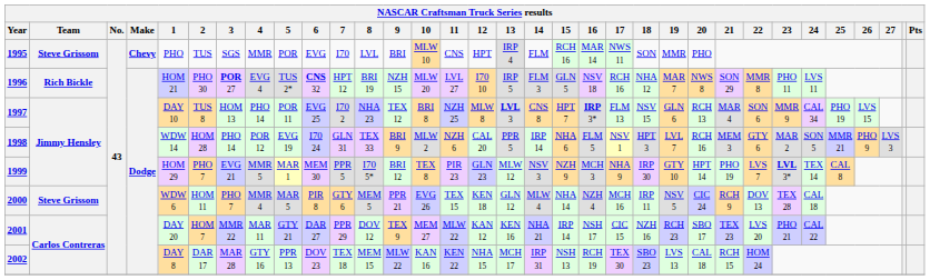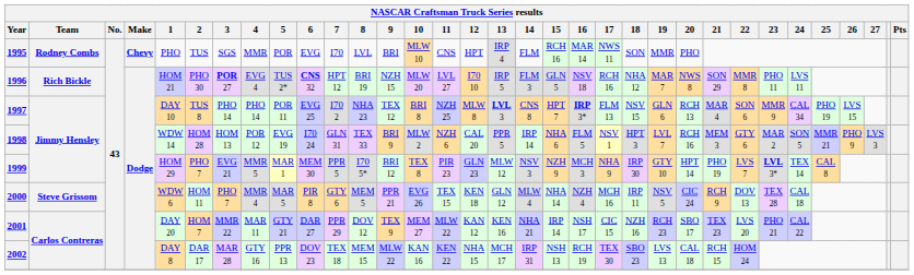1995 | Team: Steve Grissom -> Rodney Combs
1997 | 3: HOM 13 -> PHO 14
1998 | 3: PHO 14 -> HOM 13
